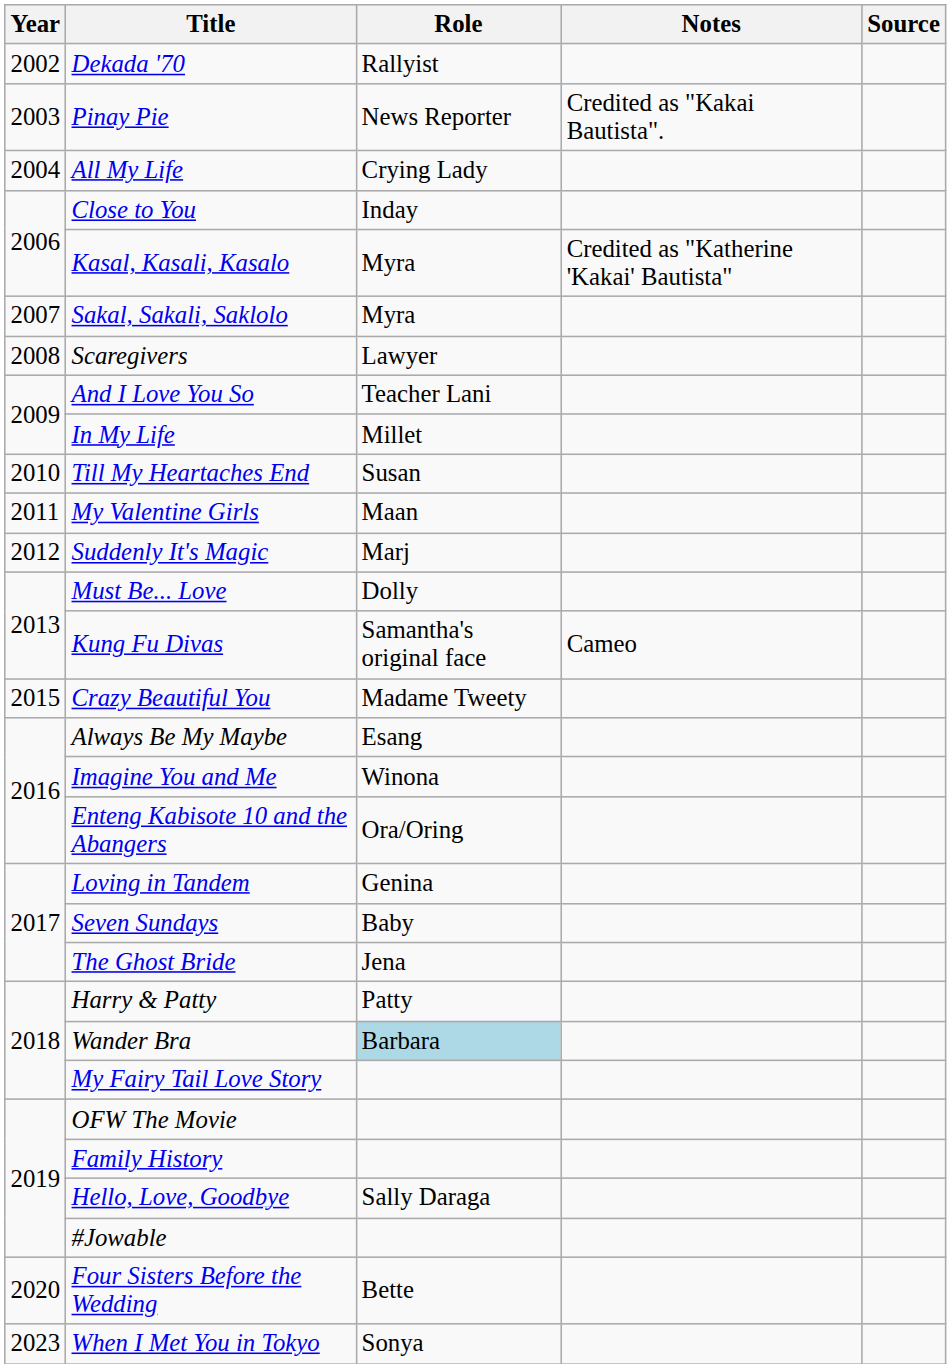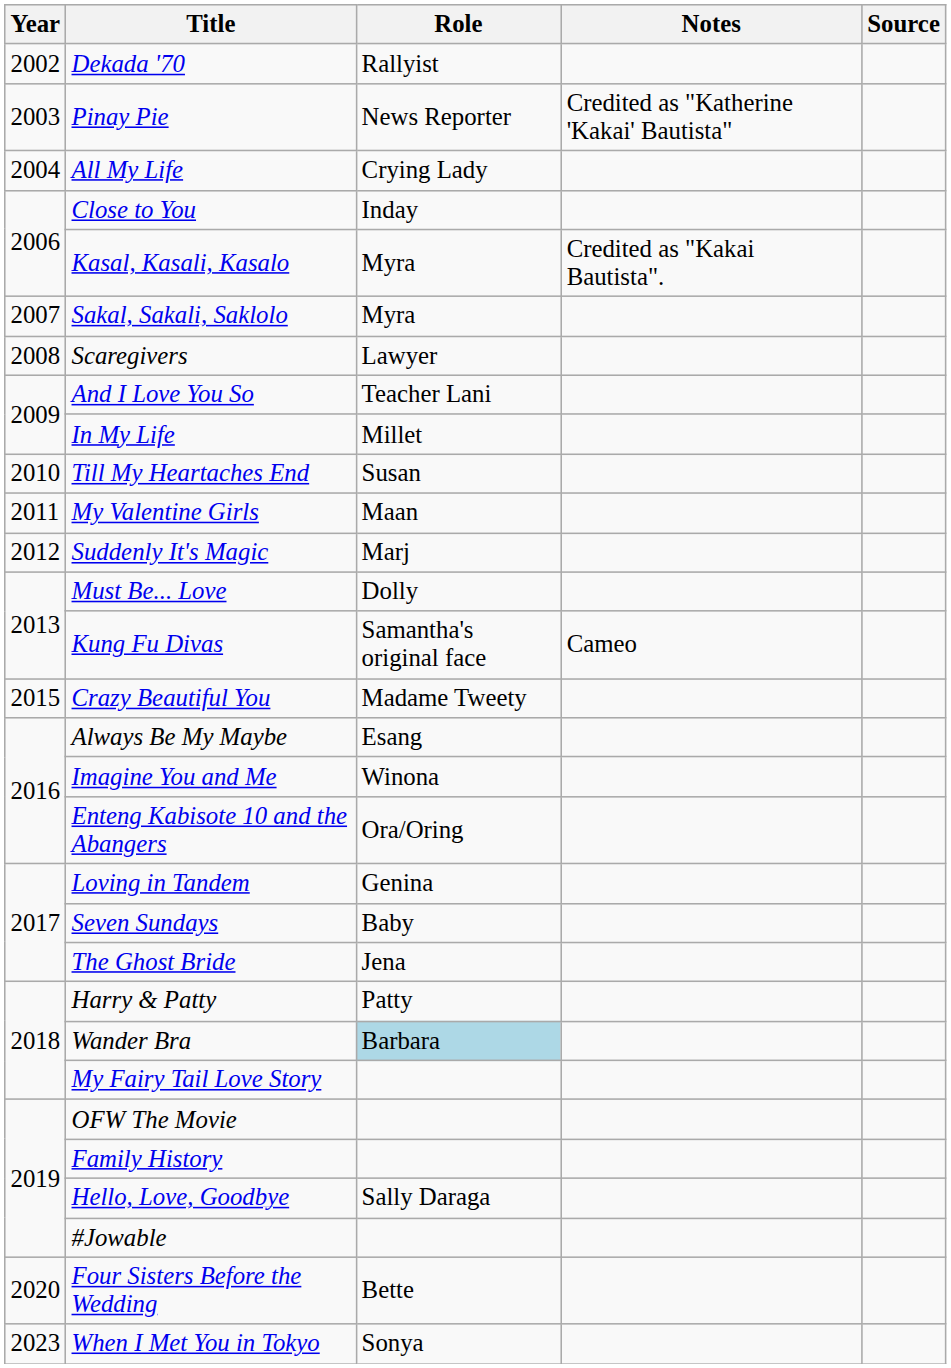Pinay Pie | Notes: Credited as "Kakai Bautista". -> Credited as "Katherine 'Kakai' Bautista"
Kasal, Kasali, Kasalo | Notes: Credited as "Katherine 'Kakai' Bautista" -> Credited as "Kakai Bautista".
